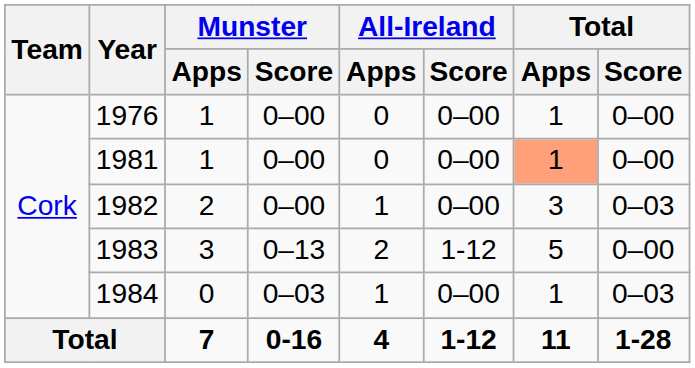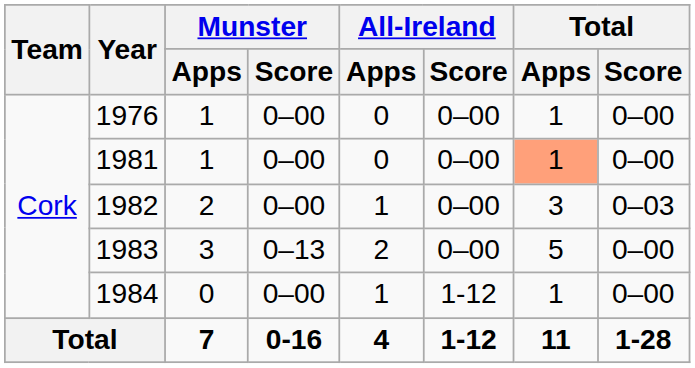1983 | All-Ireland / Score: 1-12 -> 0–00
1984 | Munster / Score: 0–03 -> 0–00
1984 | All-Ireland / Score: 0–00 -> 1-12
1984 | Total / Score: 0–03 -> 0–00
